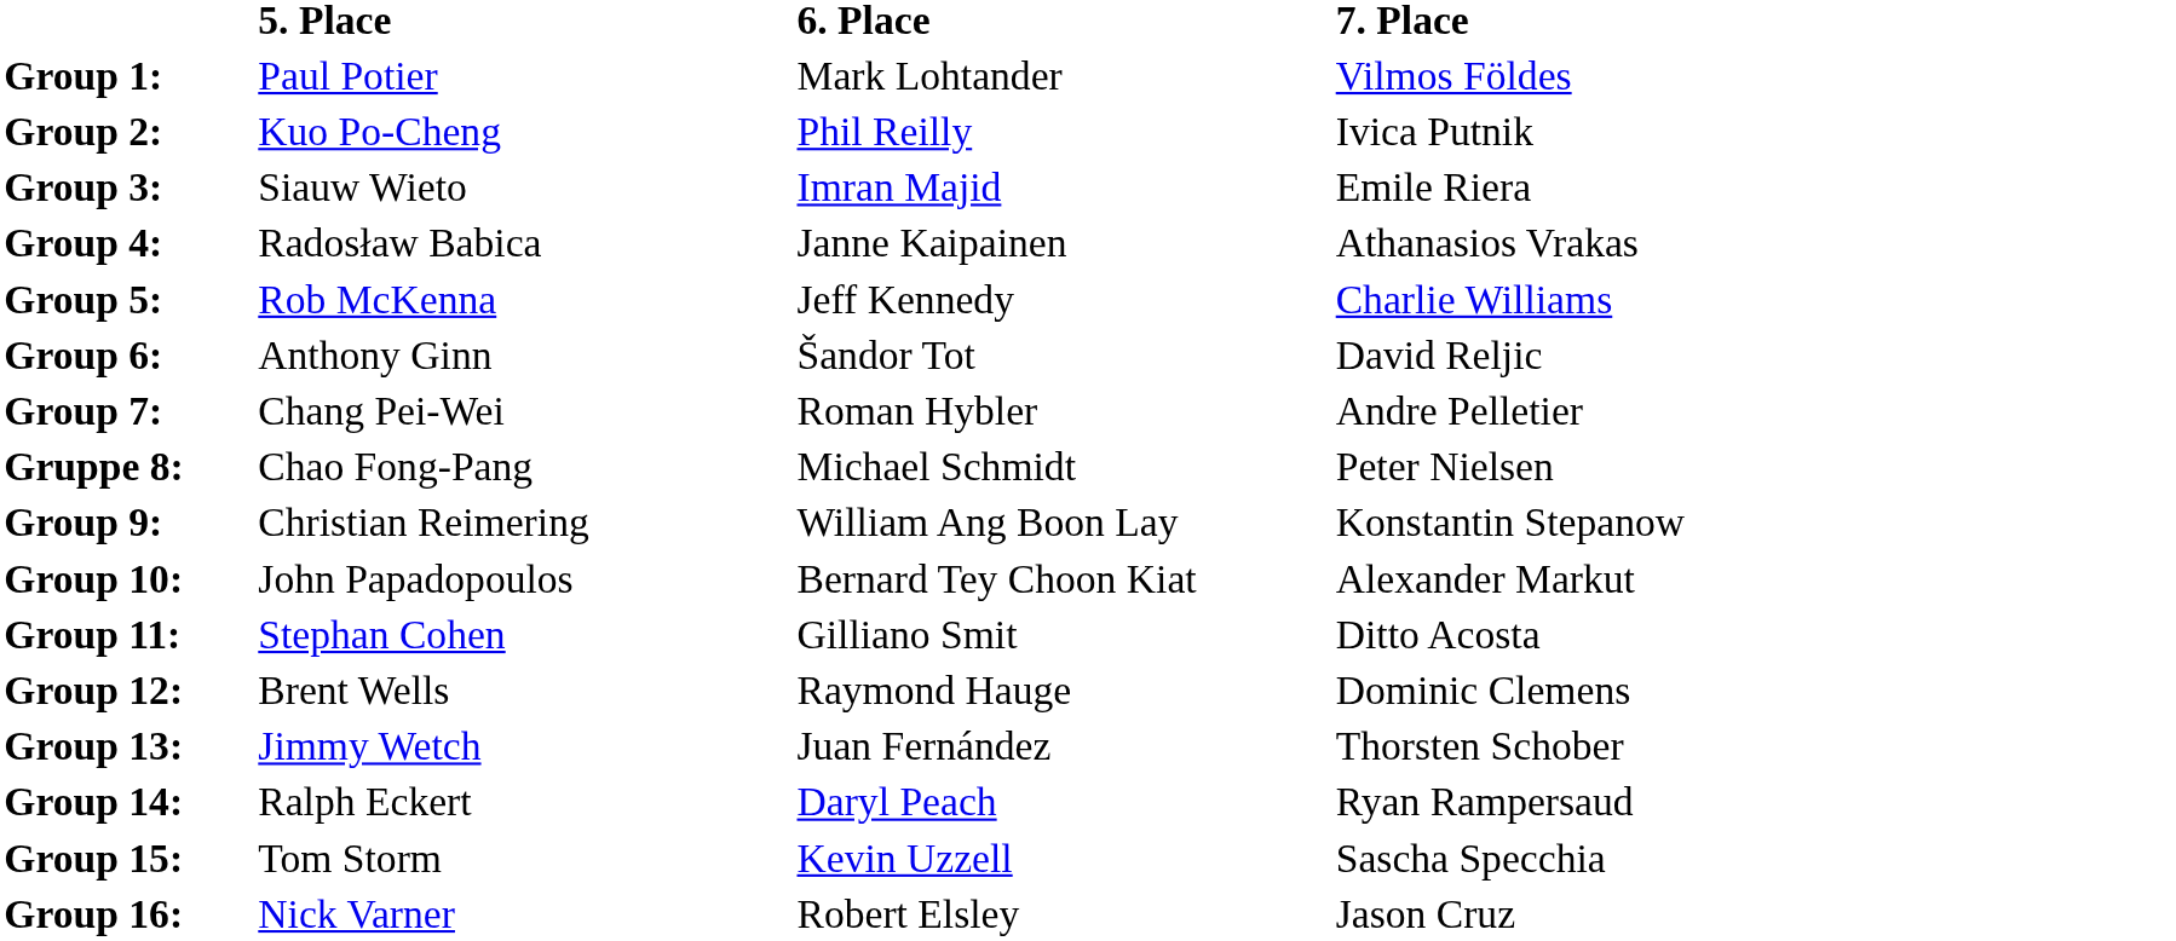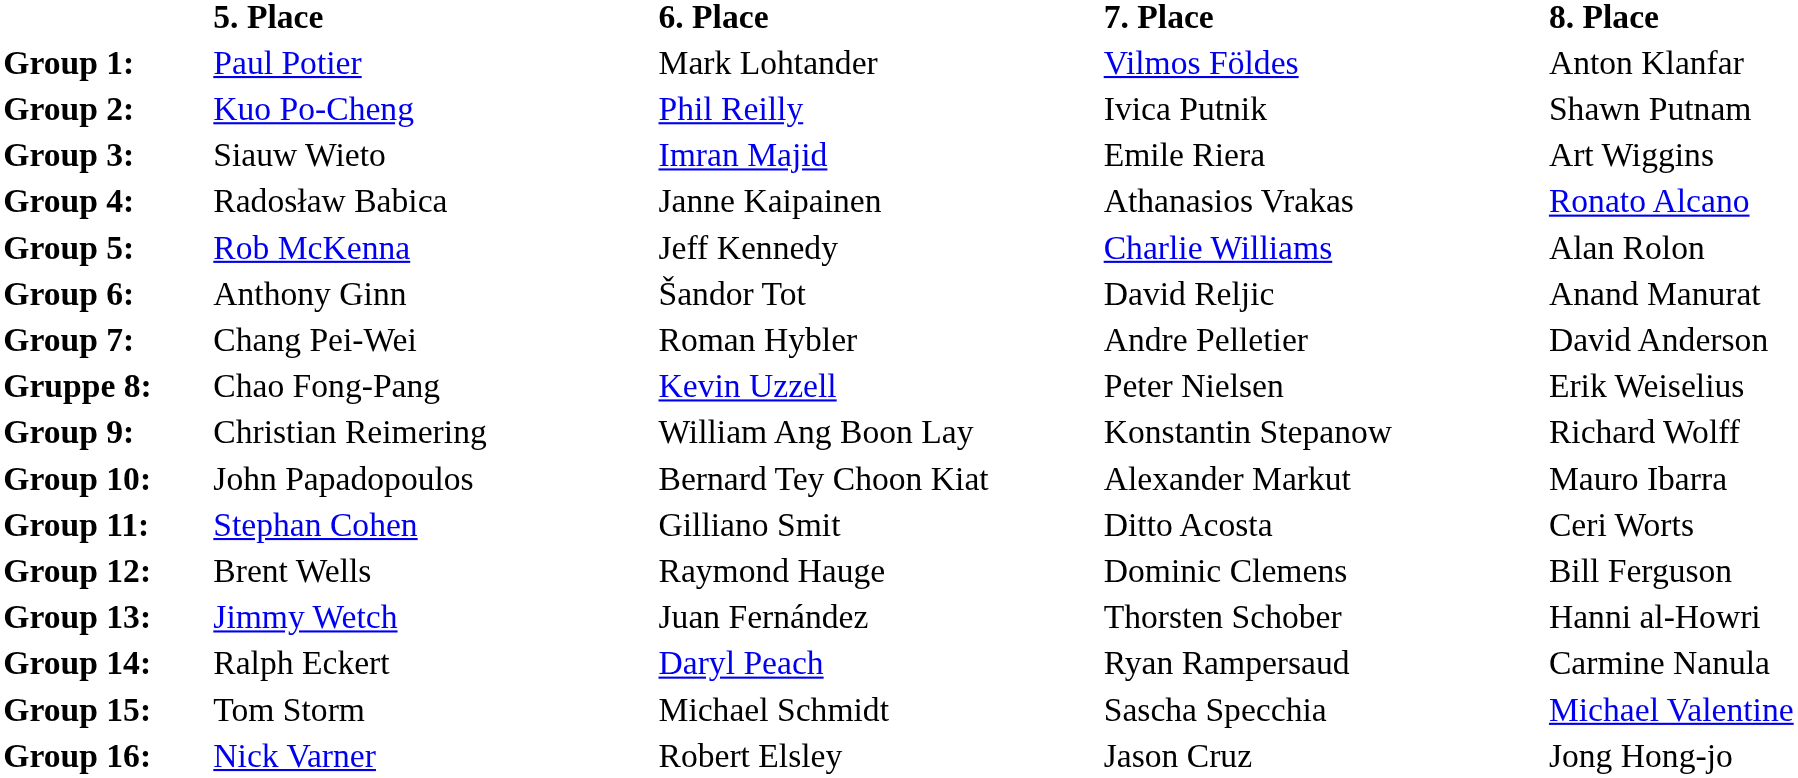+ column: 8. Place | Anton Klanfar | Shawn Putnam | Art Wiggins | Ronato Alcano | Alan Rolon | Anand Manurat | David Anderson | Erik Weiselius | Richard Wolff | Mauro Ibarra | Ceri Worts | Bill Ferguson | Hanni al-Howri | Carmine Nanula | Michael Valentine | Jong Hong-jo
Gruppe 8: | 6. Place: Michael Schmidt -> Kevin Uzzell
Group 15: | 6. Place: Kevin Uzzell -> Michael Schmidt
